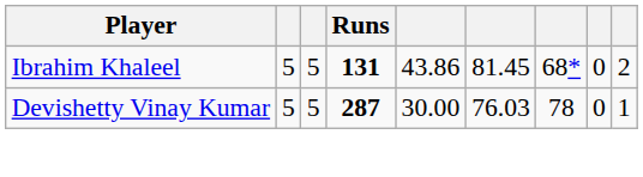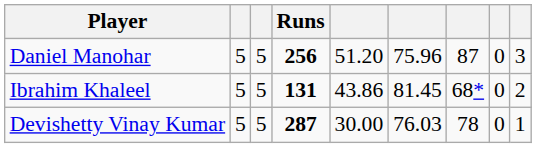+ row: Daniel Manohar | 5 | 5 | 256 | 51.20 | 75.96 | 87 | 0 | 3
